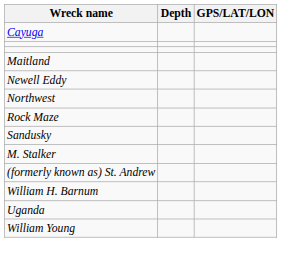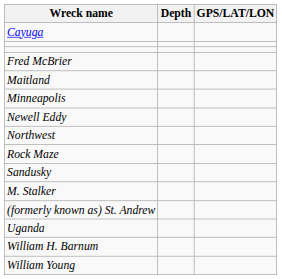+ row: Fred McBrier
+ row: Minneapolis
rows swapped: Uganda <-> William H. Barnum
